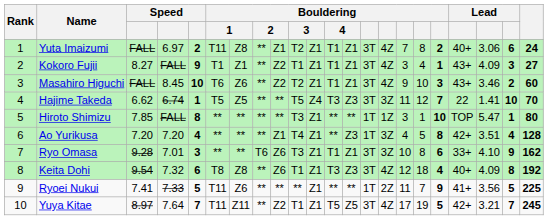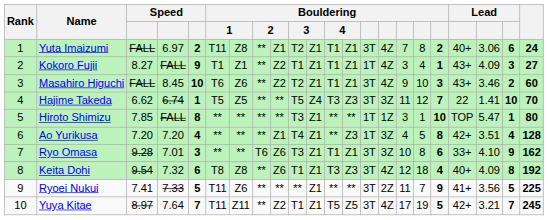Kokoro Fujii | column 14: 3T -> 1T
Ryoei Nukui | column 14: 1T -> 3T
